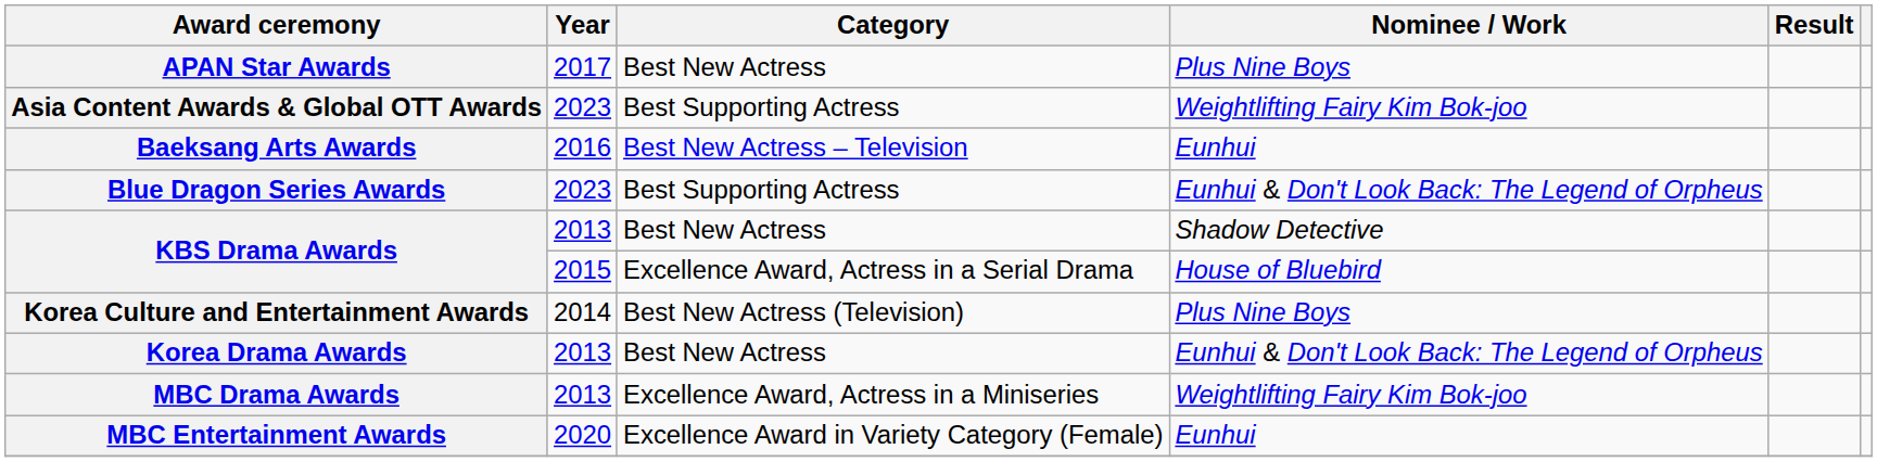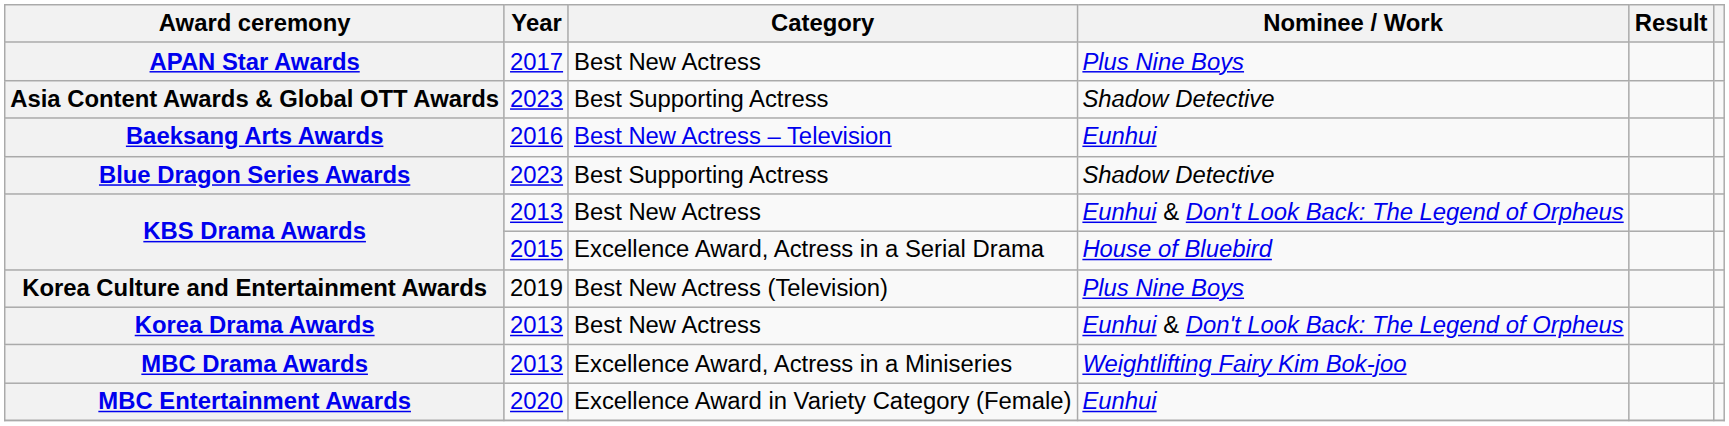Asia Content Awards & Global OTT Awards | Nominee / Work: Weightlifting Fairy Kim Bok-joo -> Shadow Detective
Blue Dragon Series Awards | Nominee / Work: Eunhui & Don't Look Back: The Legend of Orpheus -> Shadow Detective
KBS Drama Awards / Best New Actress | Nominee / Work: Shadow Detective -> Eunhui & Don't Look Back: The Legend of Orpheus
Korea Culture and Entertainment Awards | Year: 2014 -> 2019
